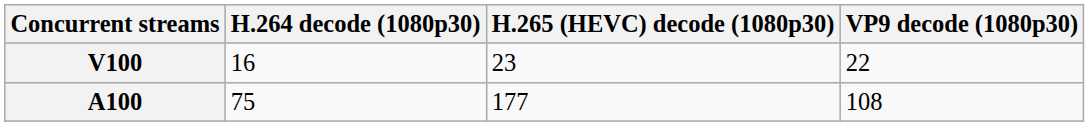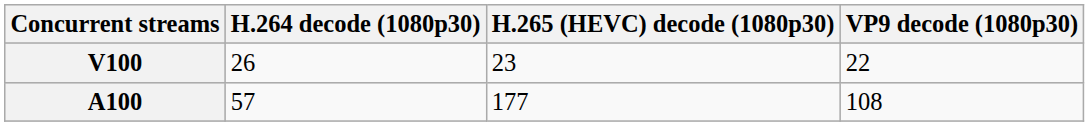V100 | H.264 decode (1080p30): 16 -> 26
A100 | H.264 decode (1080p30): 75 -> 57
